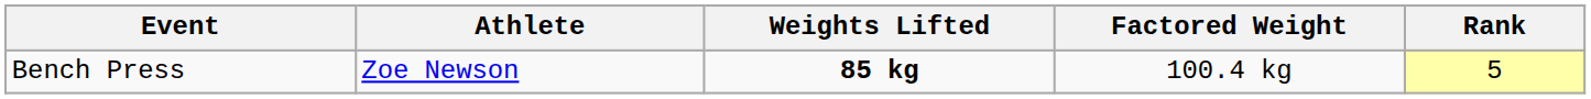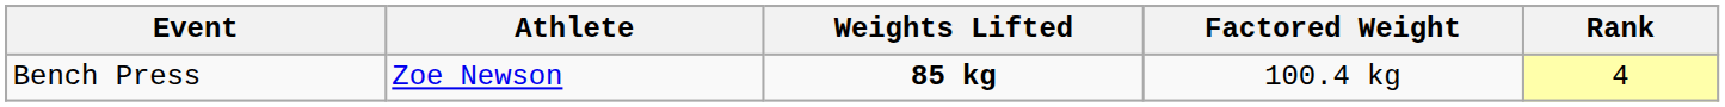Bench Press | Rank: 5 -> 4
